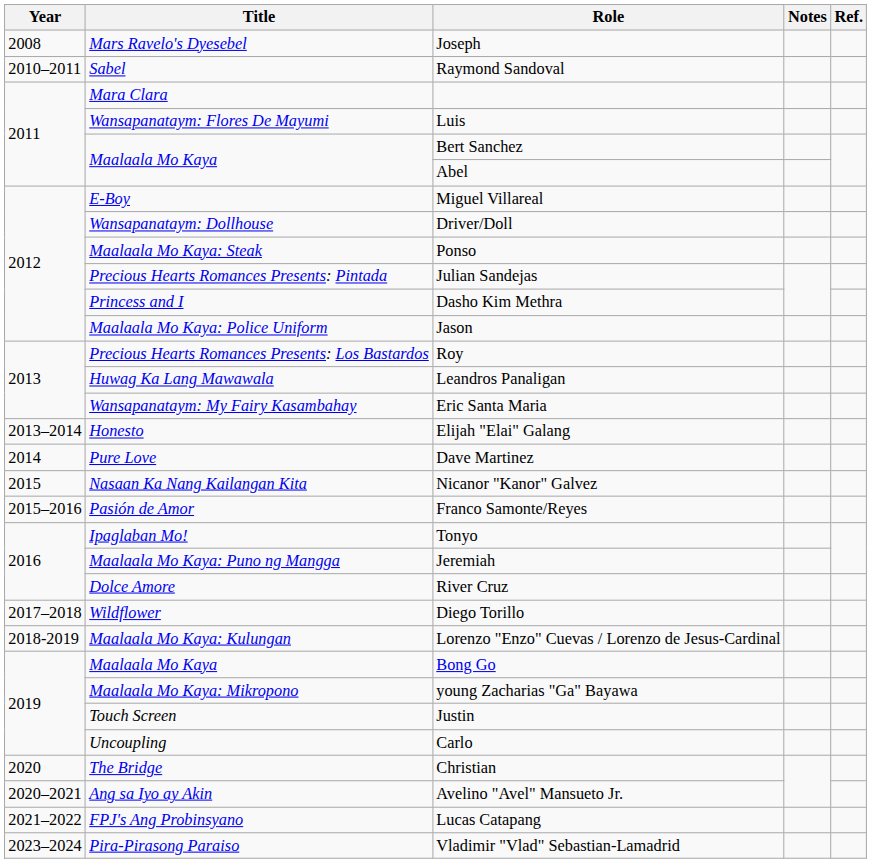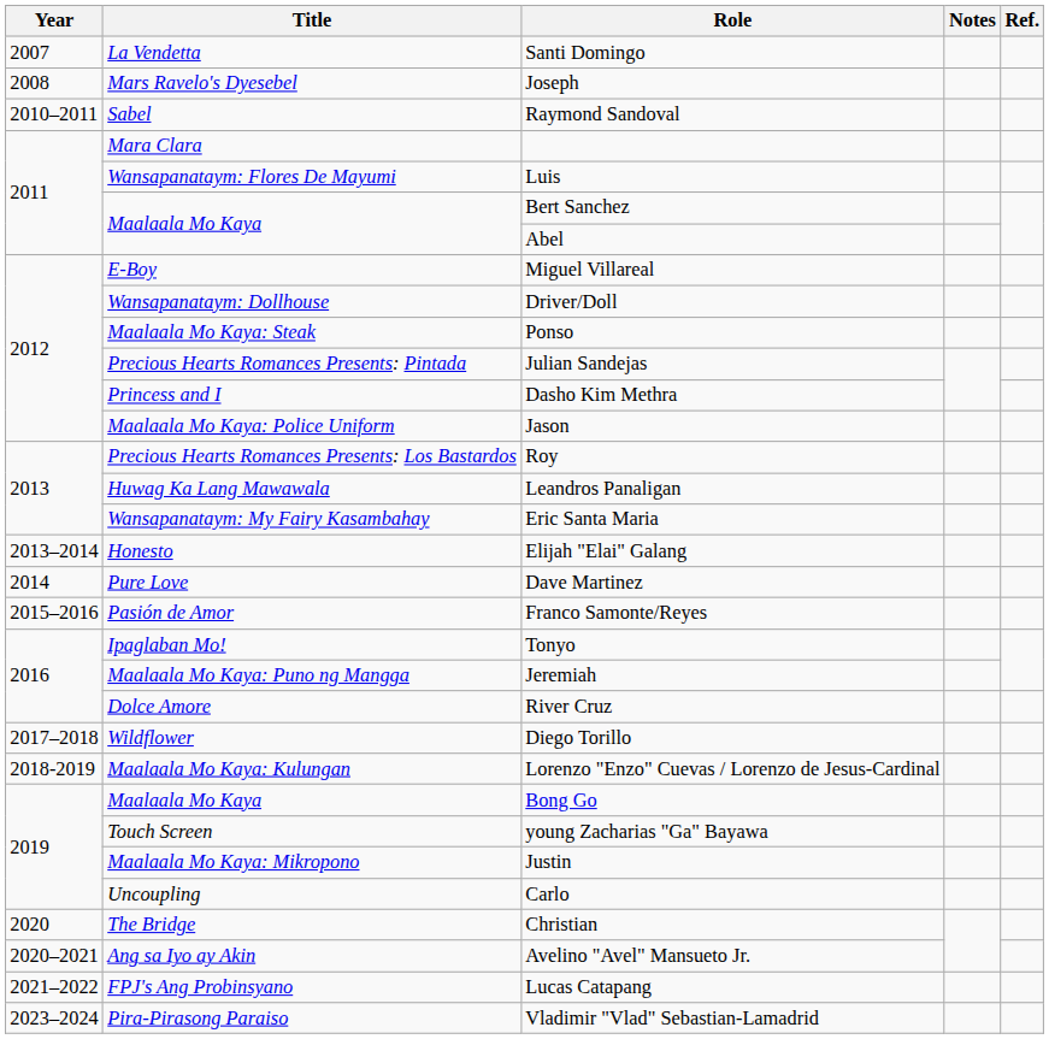+ row: 2007 | La Vendetta | Santi Domingo
- row: 2015 | Nasaan Ka Nang Kailangan Kita | Nicanor "Kanor" Galvez
young Zacharias "Ga" Bayawa | Title: Maalaala Mo Kaya: Mikropono -> Touch Screen
Justin | Title: Touch Screen -> Maalaala Mo Kaya: Mikropono
